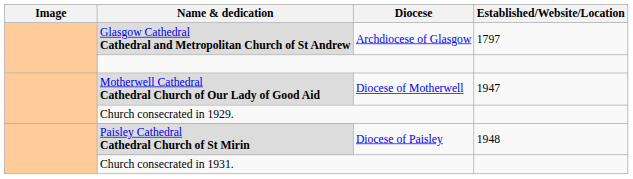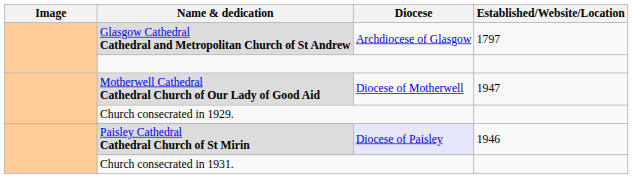Paisley Cathedral Cathedral Church of St Mirin | Diocese: no background -> lavender background
Paisley Cathedral Cathedral Church of St Mirin | Established/Website/Location: 1948 -> 1946
